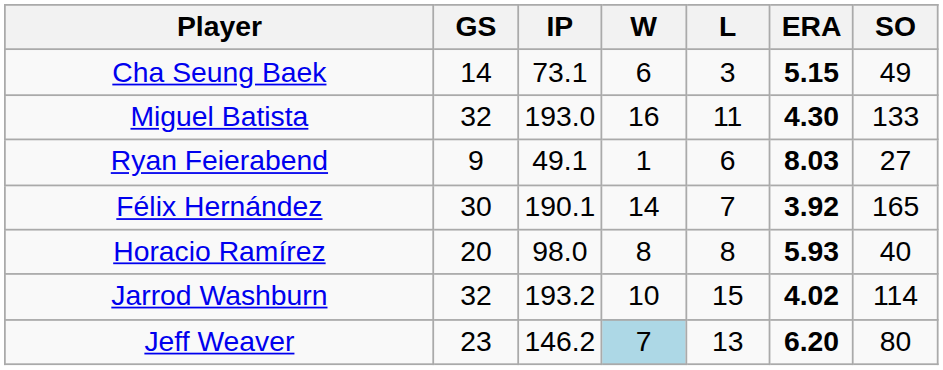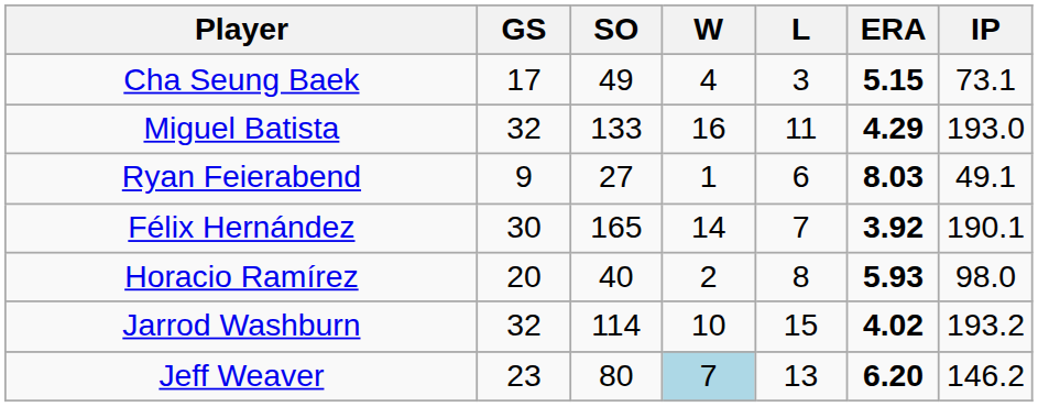columns swapped: IP <-> SO
Cha Seung Baek | GS: 14 -> 17
Cha Seung Baek | W: 6 -> 4
Miguel Batista | ERA: 4.30 -> 4.29
Horacio Ramírez | W: 8 -> 2
